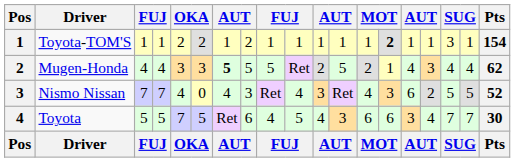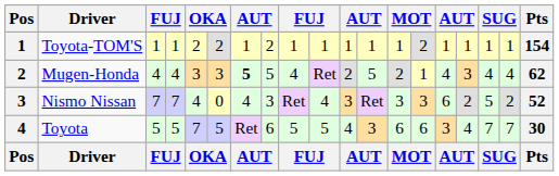Toyota-TOM'S | column 14: bold -> normal
Toyota-TOM'S | column 17: 3 -> 1
Mugen-Honda | column 9: 5 -> 4
Nismo Nissan | column 13: 4 -> 3
Nismo Nissan | column 18: 5 -> 2
Toyota | column 9: 4 -> 5
